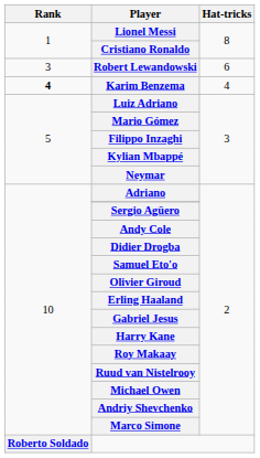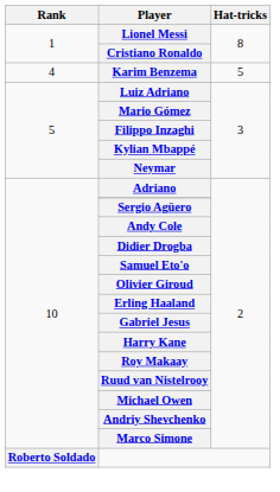- row: 3 | Robert Lewandowski | 6
Karim Benzema | Rank: bold -> normal
Karim Benzema | Hat-tricks: 4 -> 5
